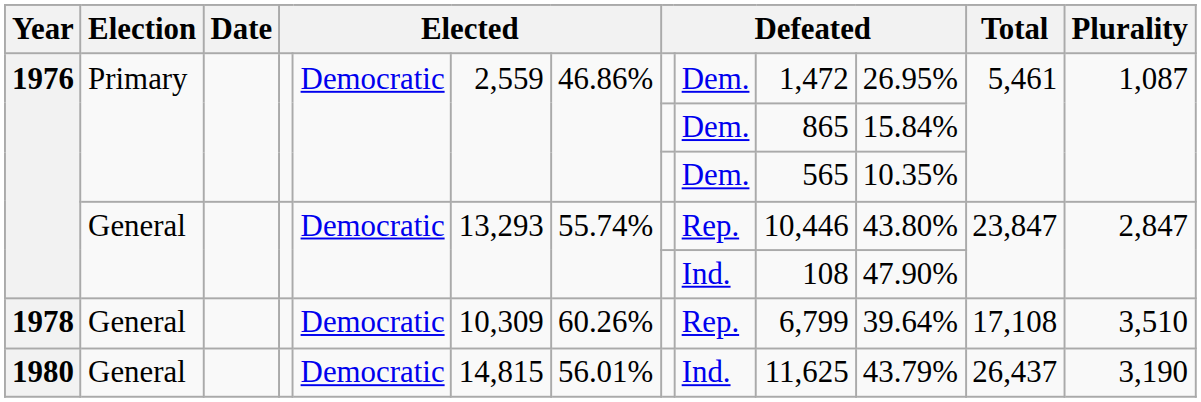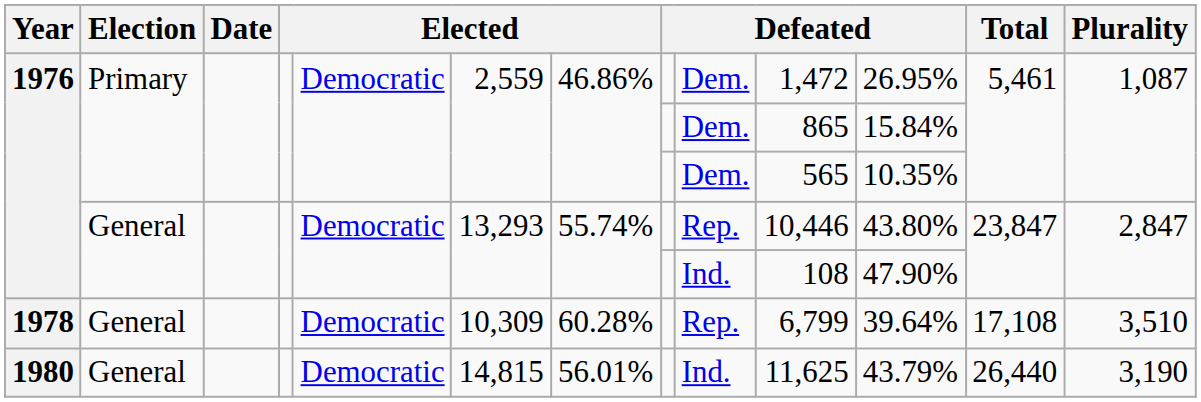1978 | column 7: 60.26% -> 60.28%
1980 | Total: 26,437 -> 26,440
